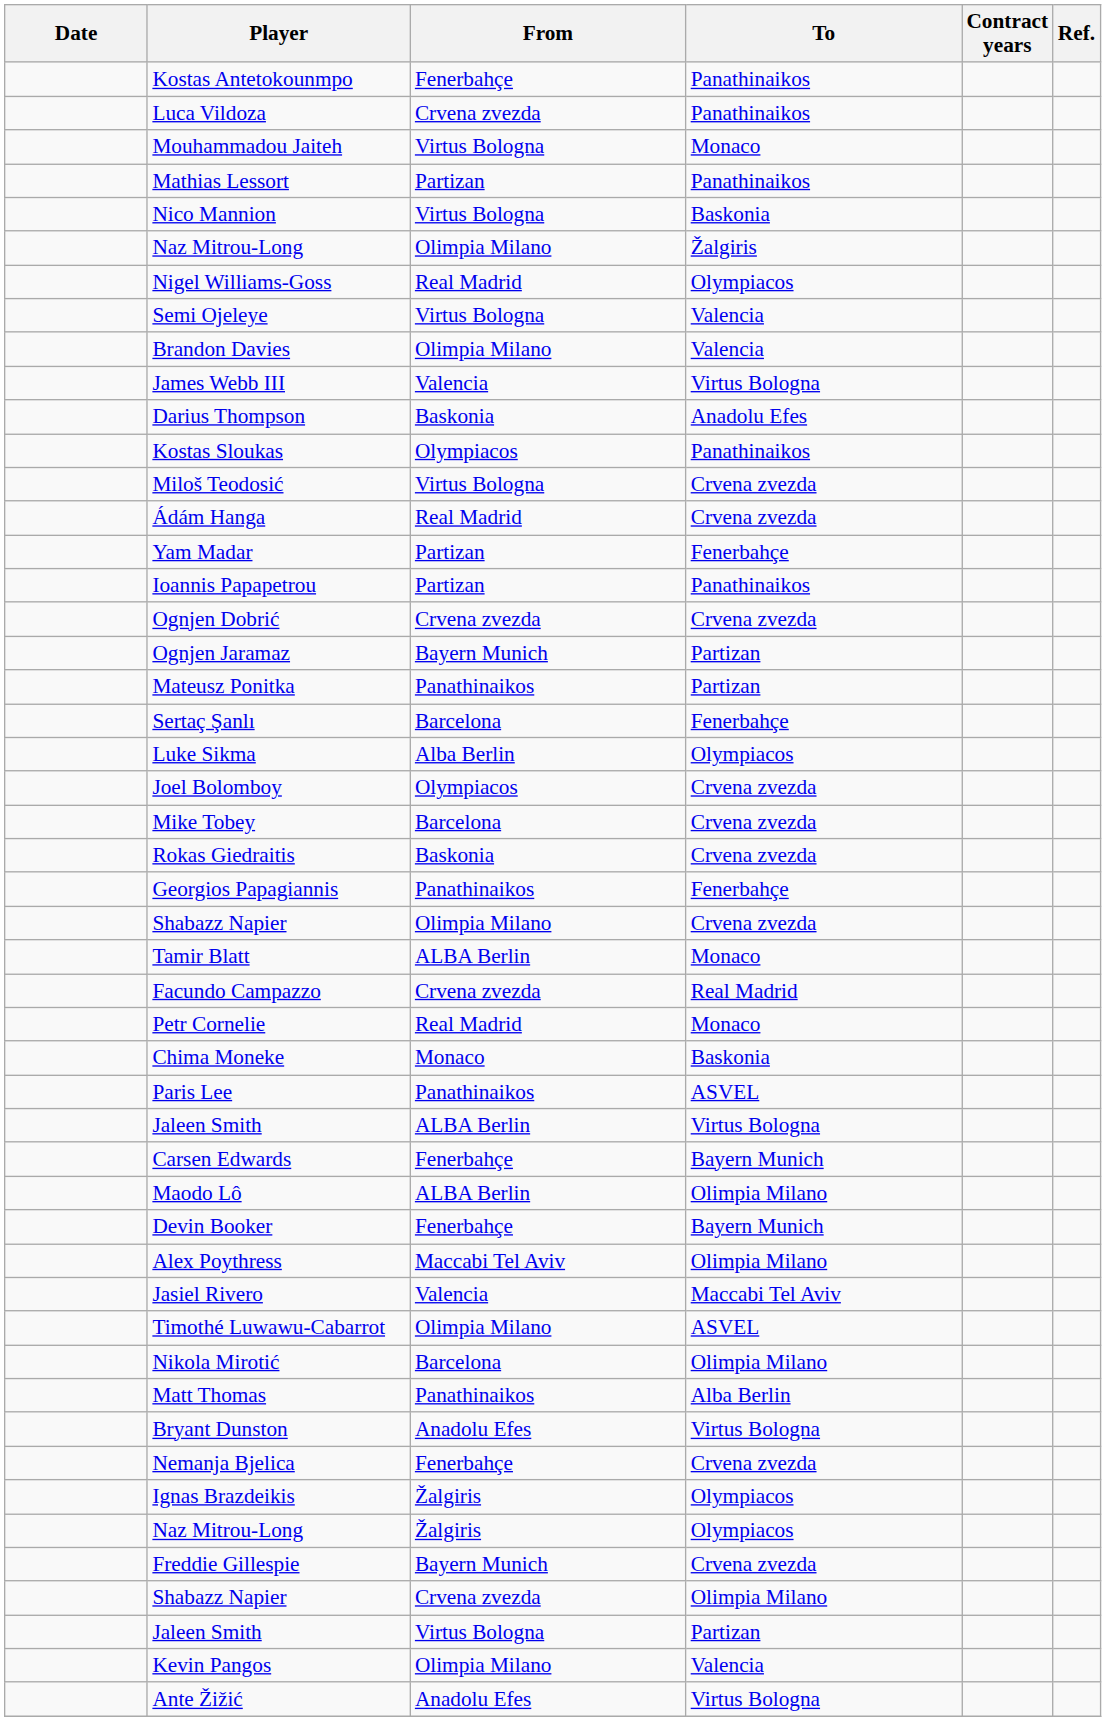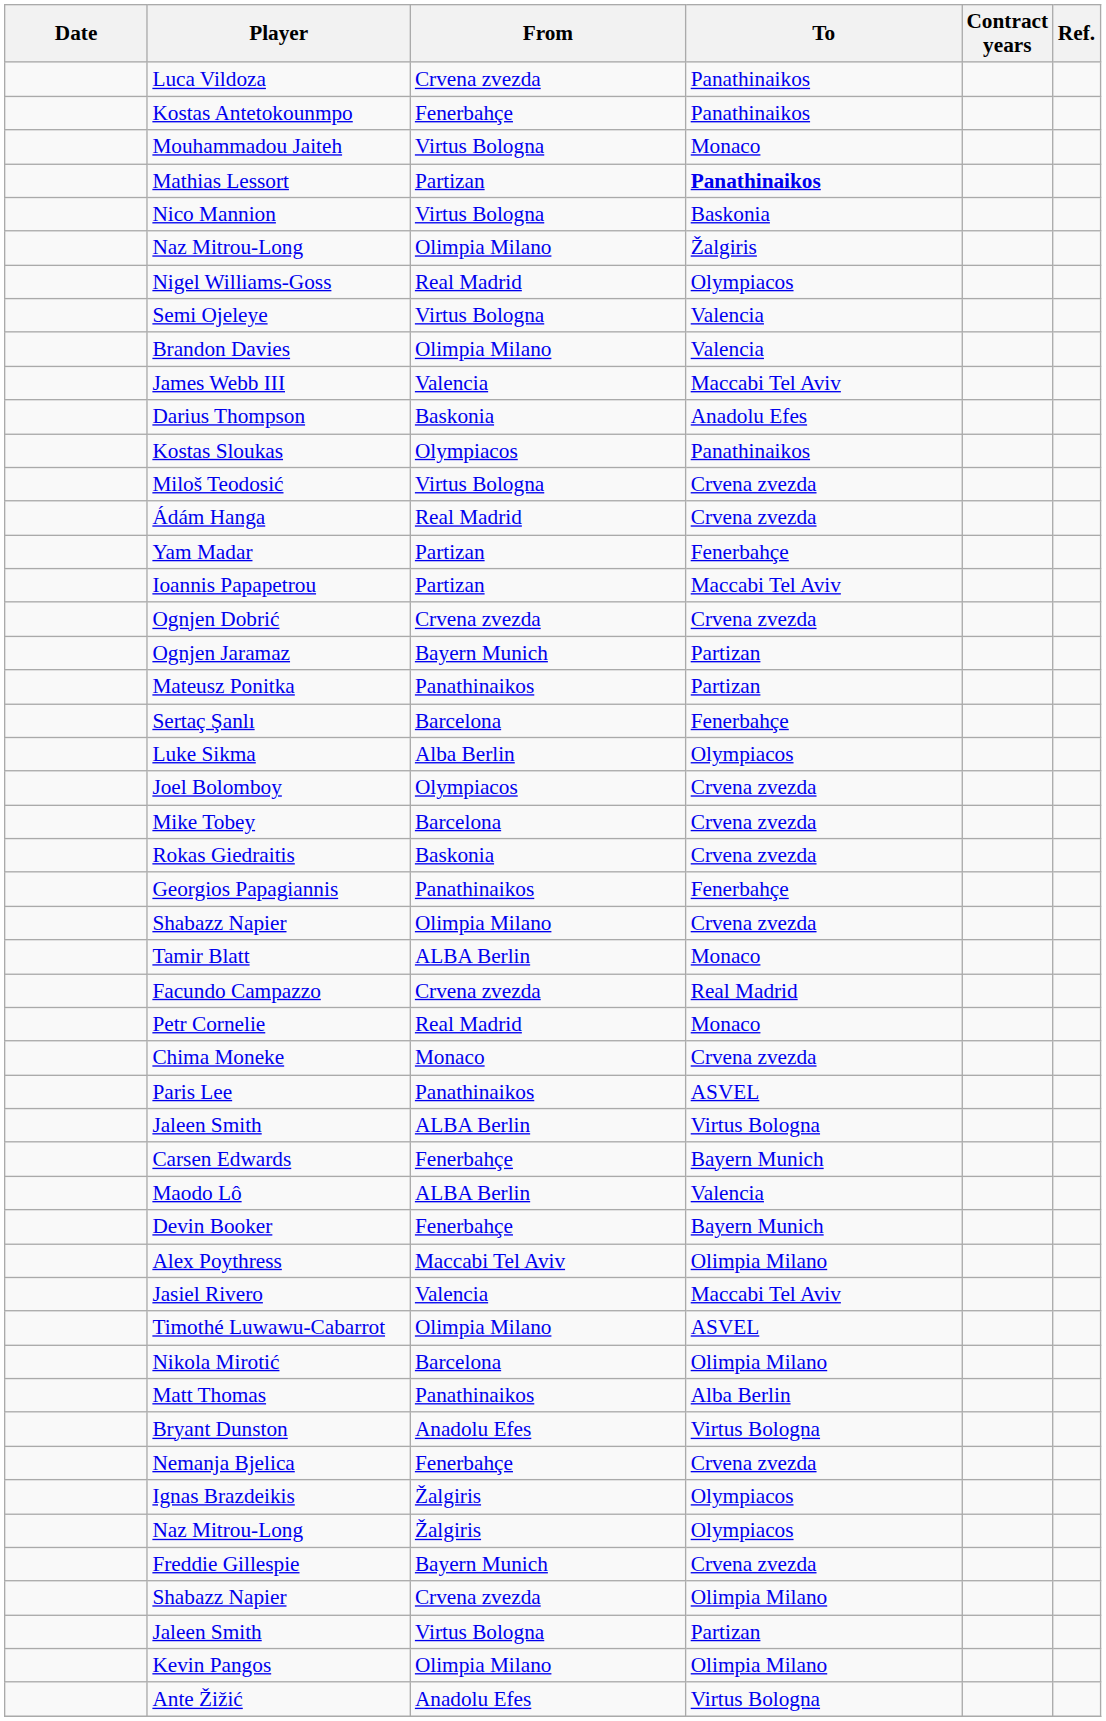rows swapped: Kostas Antetokounmpo <-> Luca Vildoza
Mathias Lessort | To: normal -> bold
James Webb III | To: Virtus Bologna -> Maccabi Tel Aviv
Ioannis Papapetrou | To: Panathinaikos -> Maccabi Tel Aviv
Chima Moneke | To: Baskonia -> Crvena zvezda
Maodo Lô | To: Olimpia Milano -> Valencia
Kevin Pangos | To: Valencia -> Olimpia Milano
